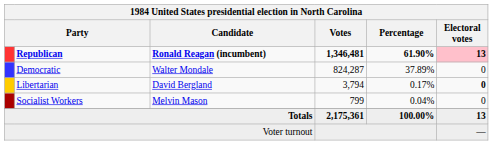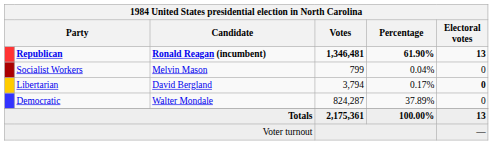Republican | Electoral votes: pink background -> no background
rows swapped: Democratic <-> Socialist Workers
